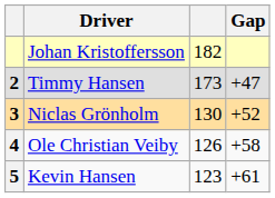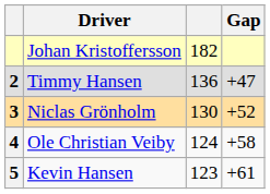Timmy Hansen | column 3: 173 -> 136
Ole Christian Veiby | column 3: 126 -> 124
